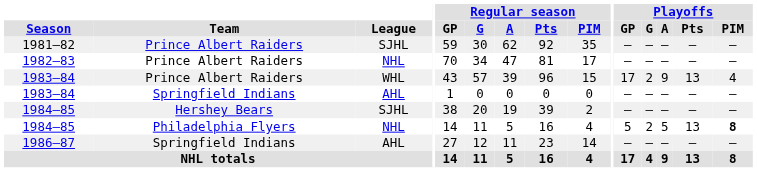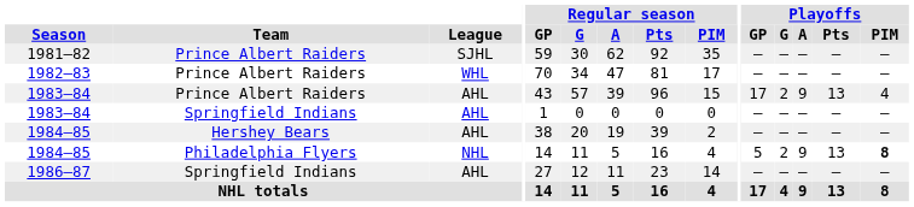1982–83 | League: NHL -> WHL
1983–84 / Prince Albert Raiders | League: WHL -> AHL
1984–85 / Hershey Bears | League: SJHL -> AHL
1984–85 / Philadelphia Flyers | Playoffs / A: 5 -> 9
